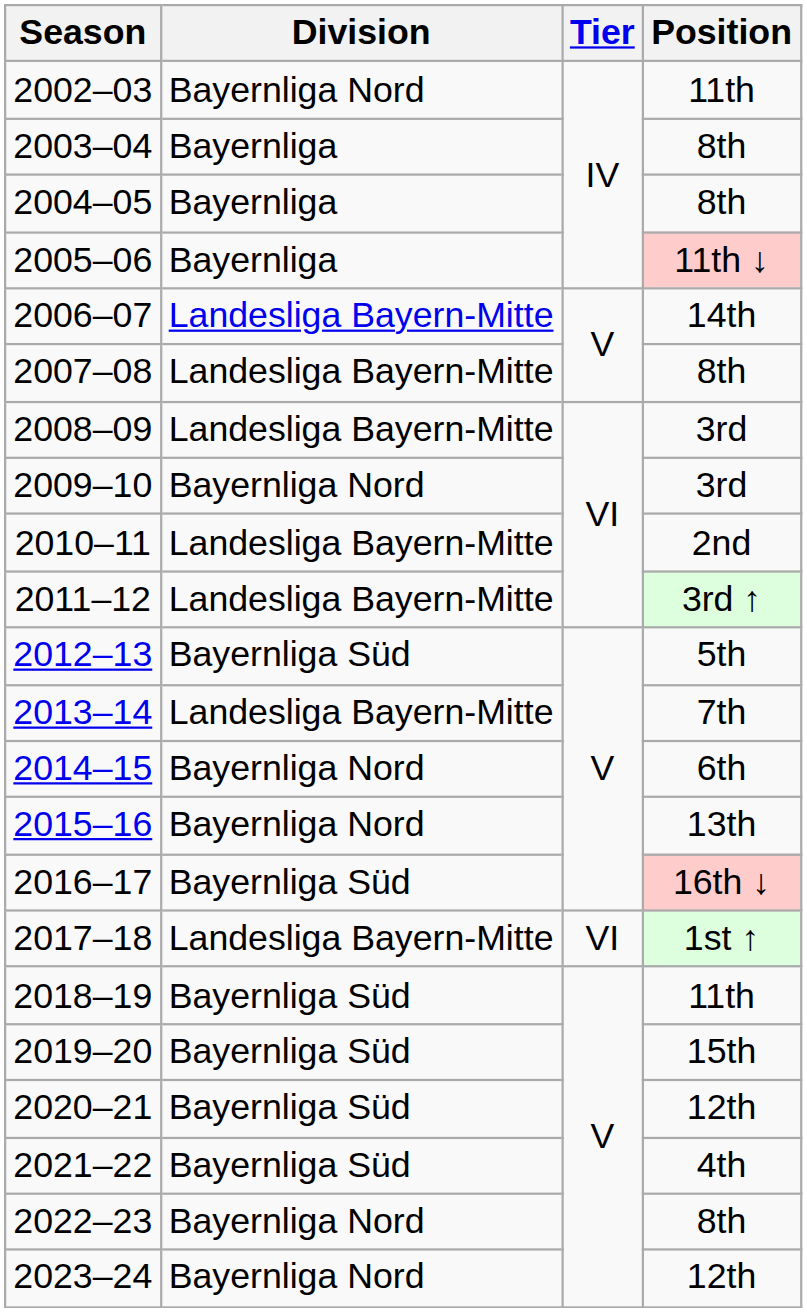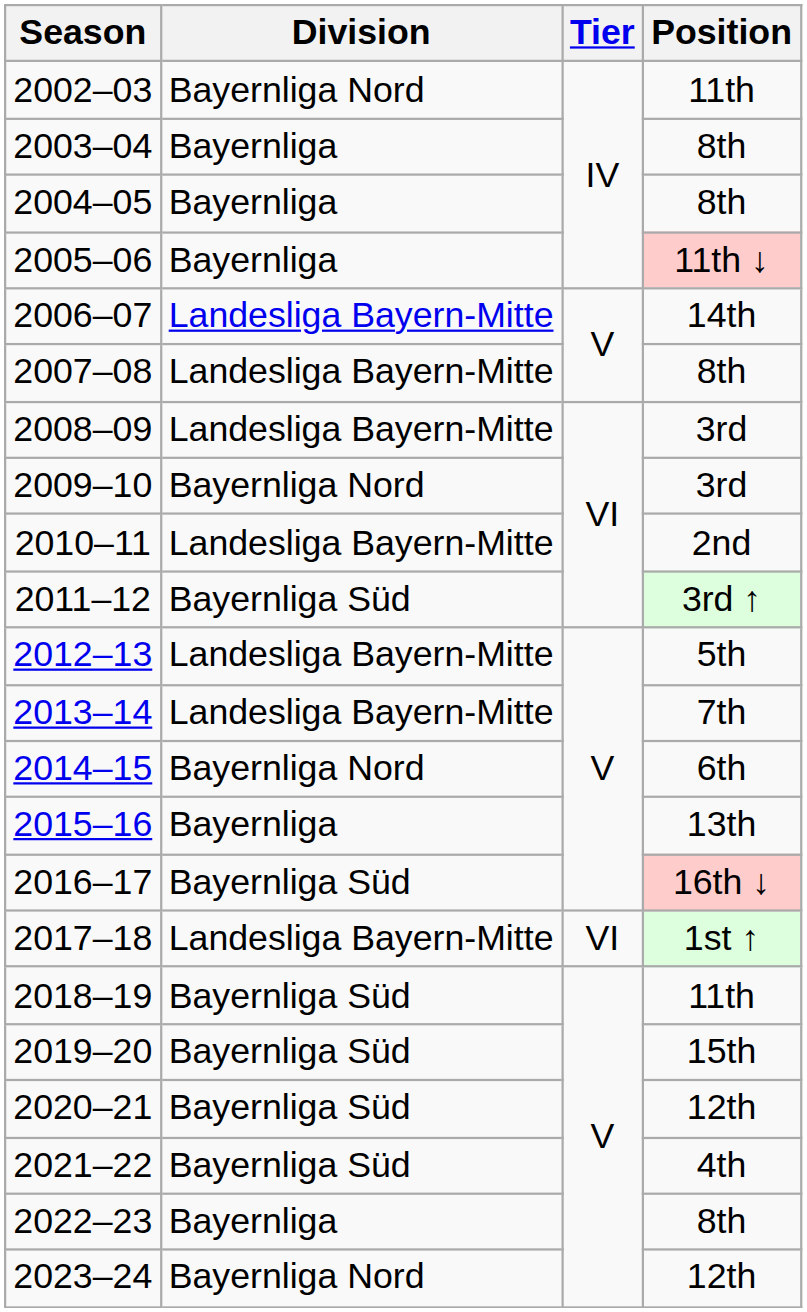2011–12 | Division: Landesliga Bayern-Mitte -> Bayernliga Süd
2012–13 | Division: Bayernliga Süd -> Landesliga Bayern-Mitte
2015–16 | Division: Bayernliga Nord -> Bayernliga
2022–23 | Division: Bayernliga Nord -> Bayernliga
